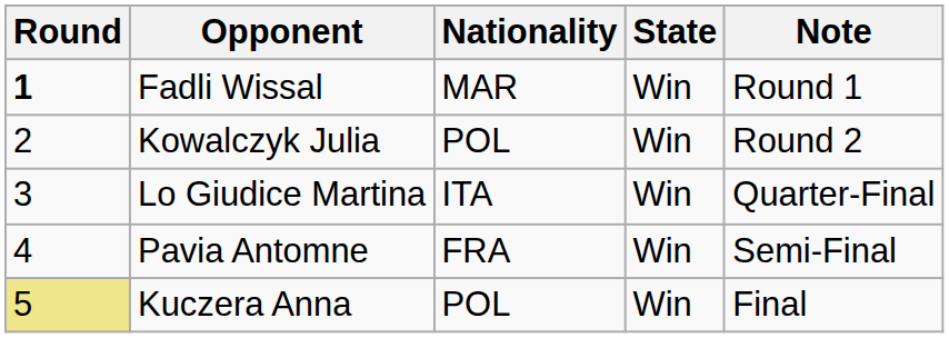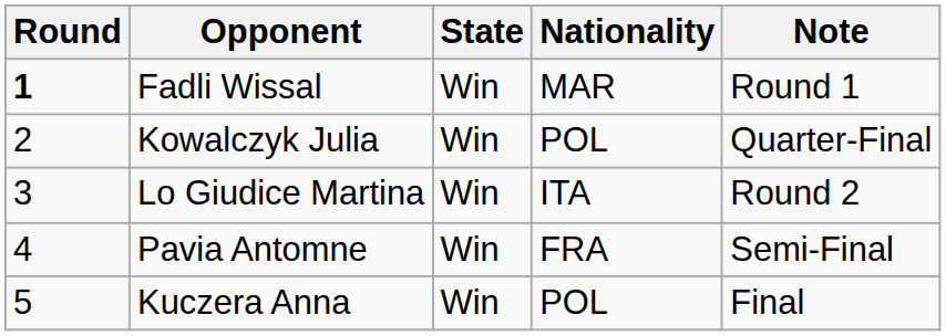columns swapped: Nationality <-> State
Kowalczyk Julia | Note: Round 2 -> Quarter-Final
Lo Giudice Martina | Note: Quarter-Final -> Round 2
Kuczera Anna | Round: khaki background -> no background
